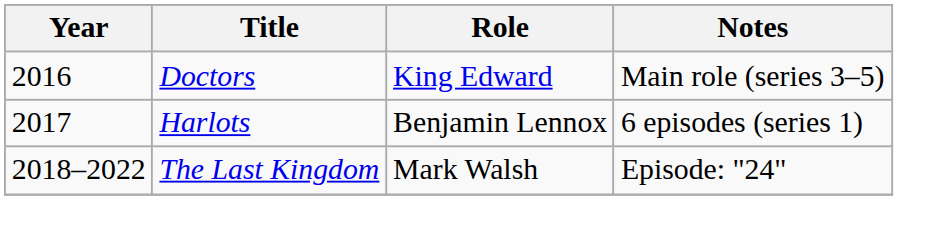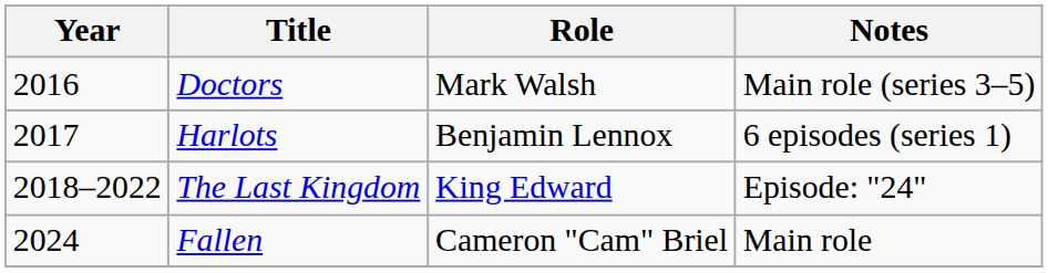Doctors | Role: King Edward -> Mark Walsh
The Last Kingdom | Role: Mark Walsh -> King Edward
+ row: 2024 | Fallen | Cameron "Cam" Briel | Main role
